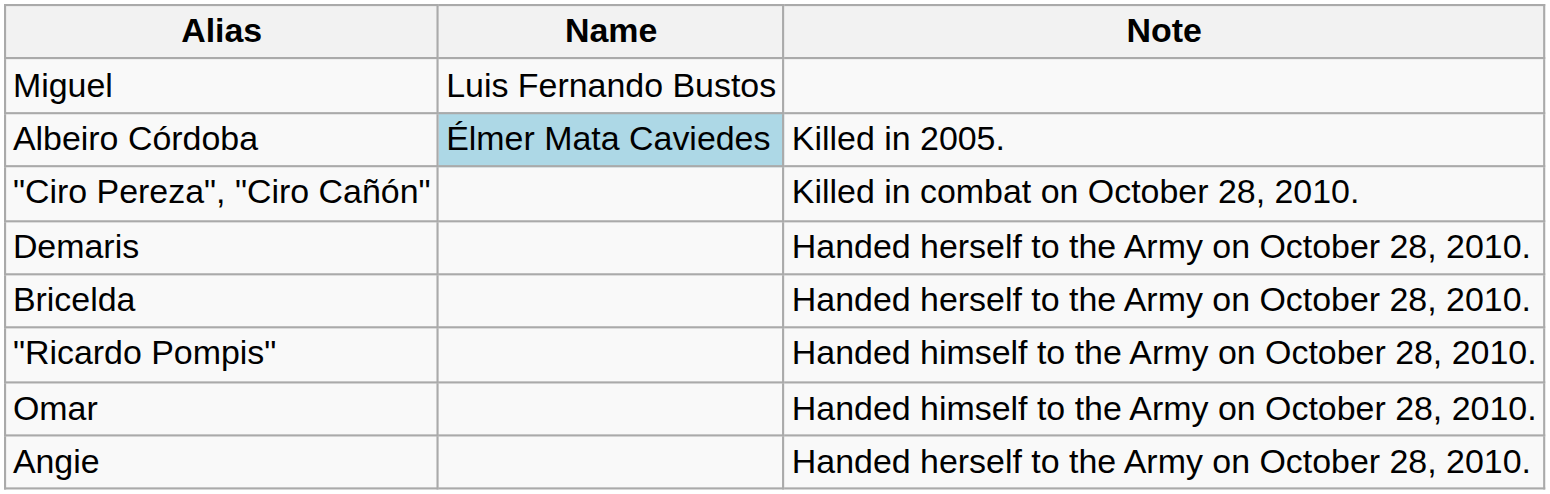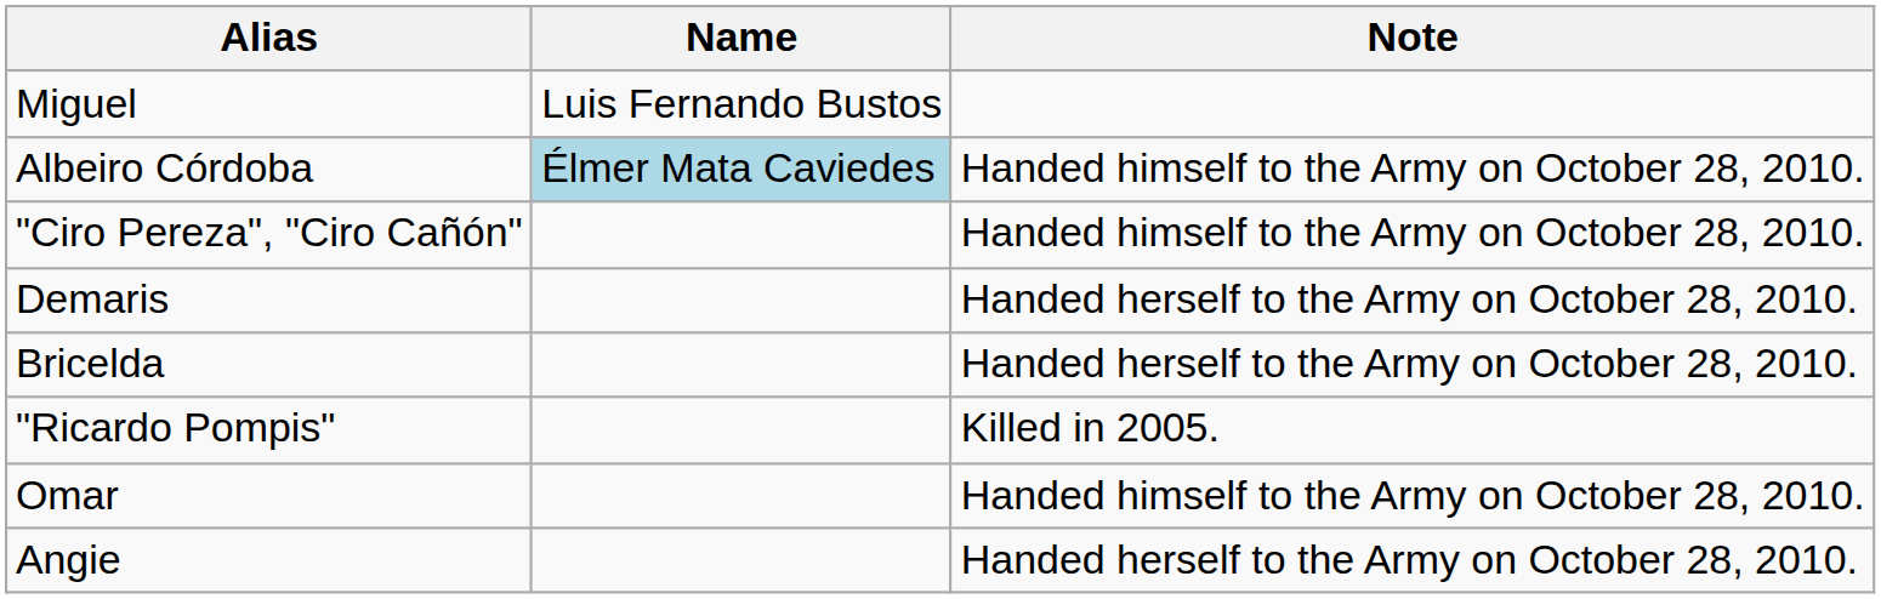Albeiro Córdoba | Note: Killed in 2005. -> Handed himself to the Army on October 28, 2010.
"Ciro Pereza", "Ciro Cañón" | Note: Killed in combat on October 28, 2010. -> Handed himself to the Army on October 28, 2010.
"Ricardo Pompis" | Note: Handed himself to the Army on October 28, 2010. -> Killed in 2005.
